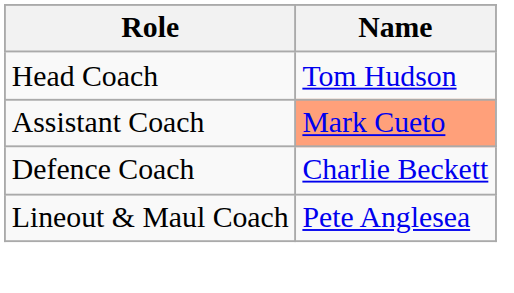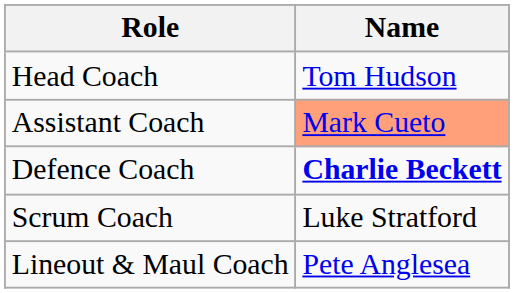Defence Coach | Name: normal -> bold
+ row: Scrum Coach | Luke Stratford
